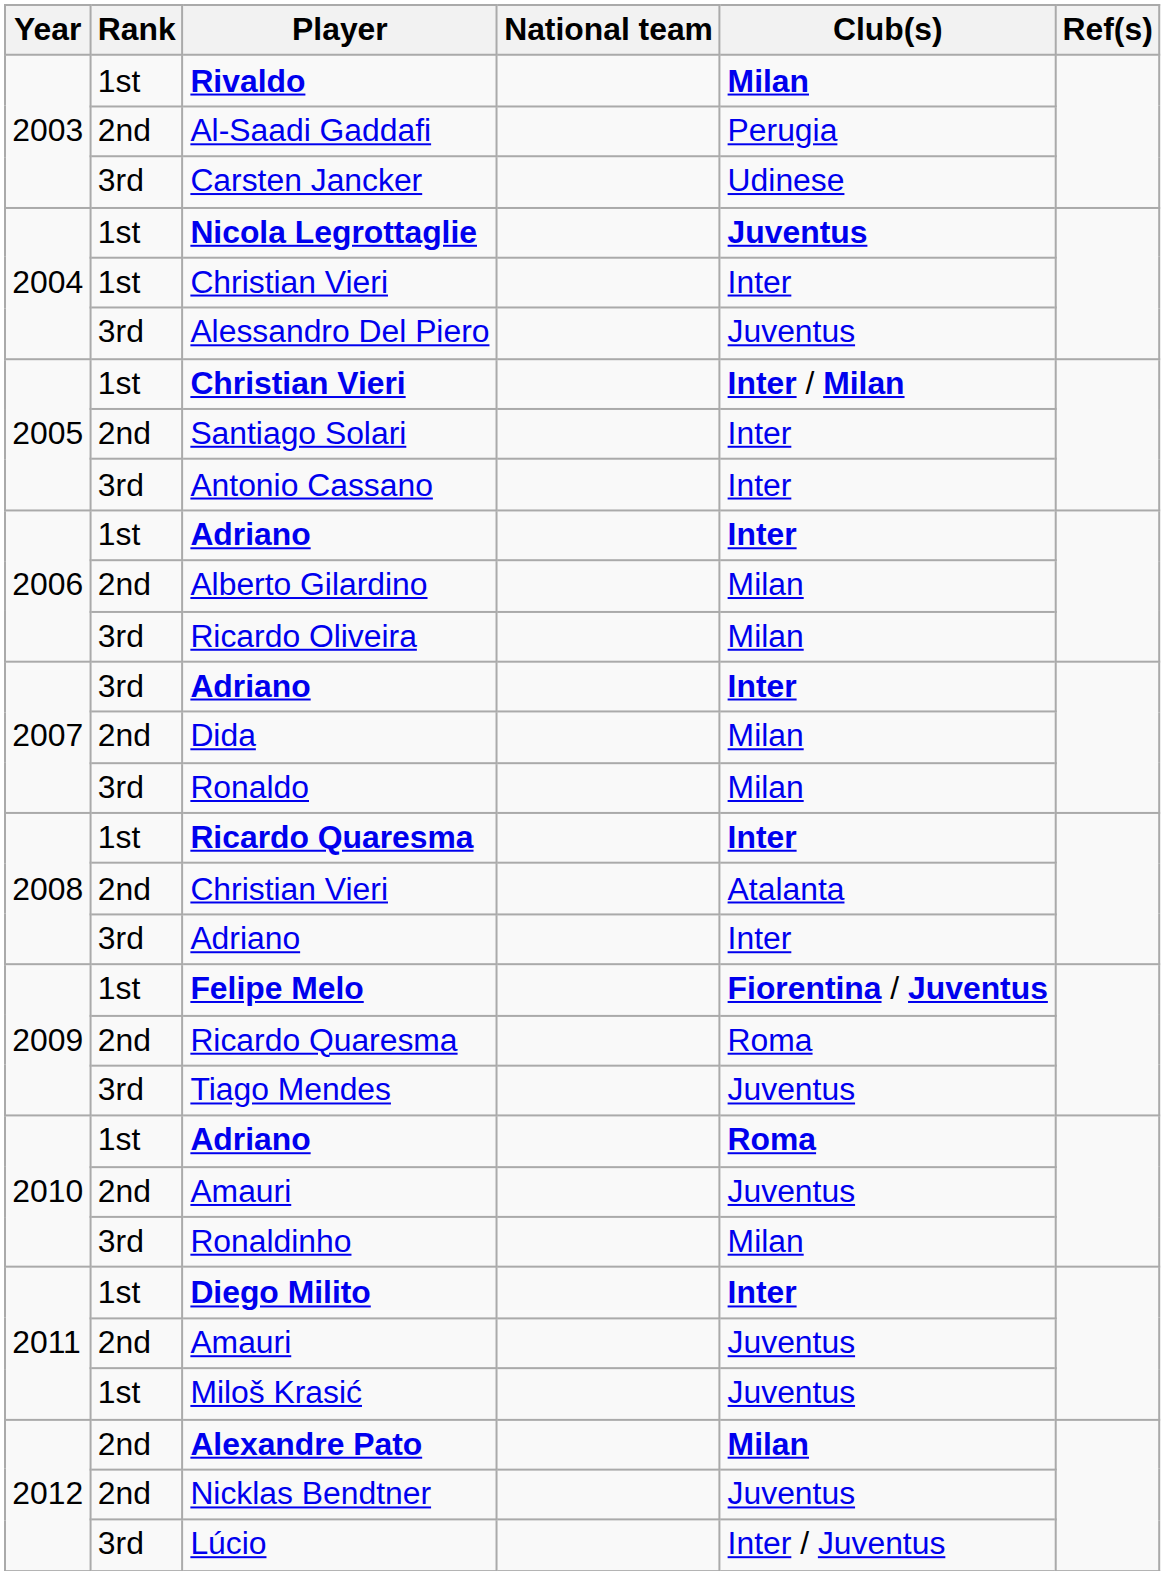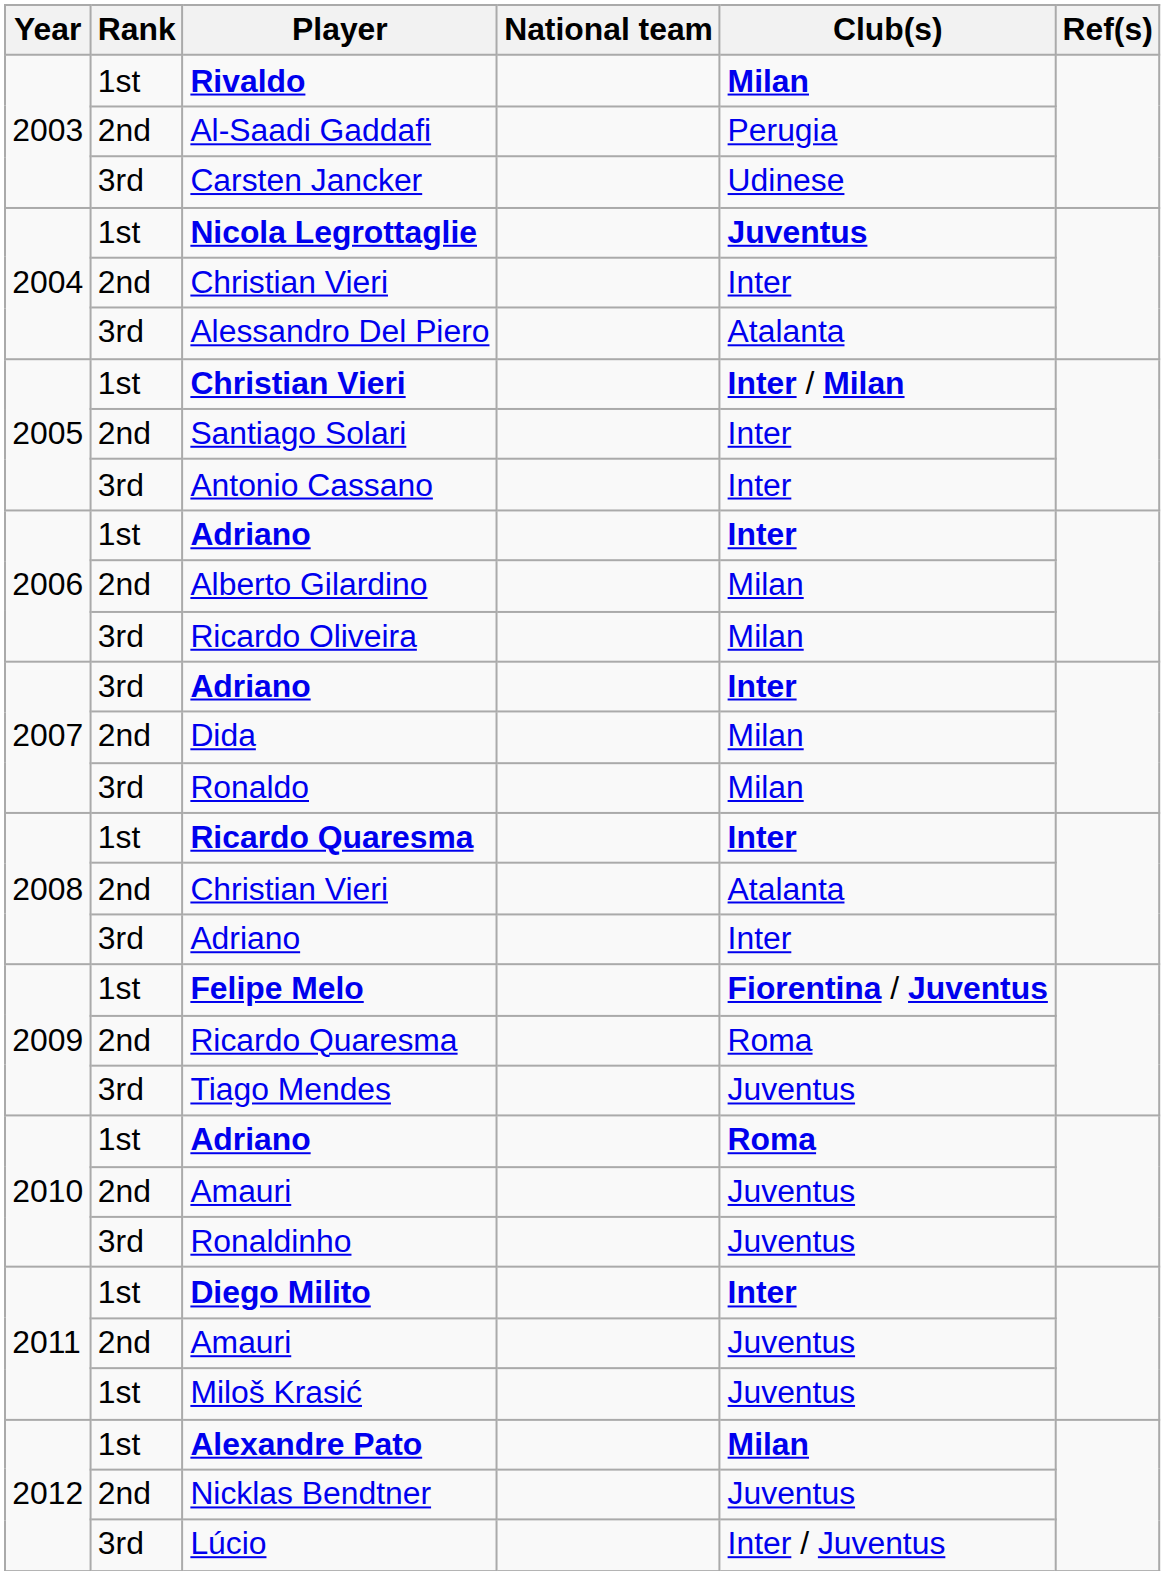2004 / Christian Vieri | Rank: 1st -> 2nd
Alessandro Del Piero | Club(s): Juventus -> Atalanta
Ronaldinho | Club(s): Milan -> Juventus
Alexandre Pato | Rank: 2nd -> 1st
